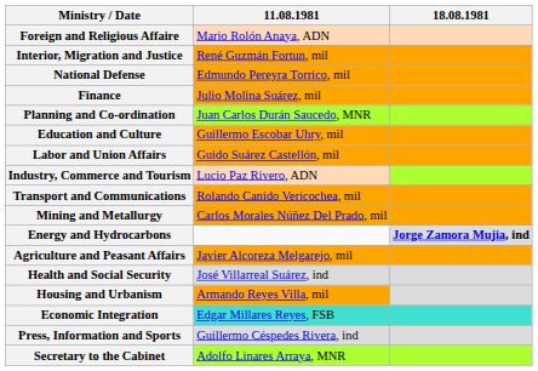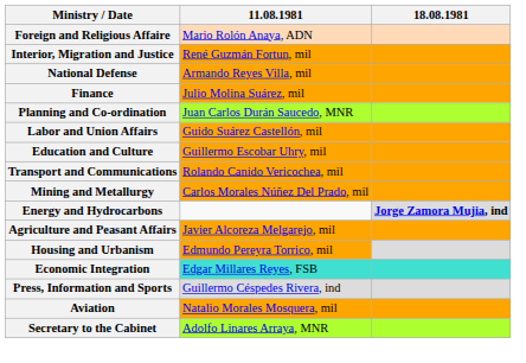National Defense | 11.08.1981: Edmundo Pereyra Torrico, mil -> Armando Reyes Villa, mil
rows swapped: Education and Culture <-> Labor and Union Affairs
- row: Industry, Commerce and Tourism | Lucio Paz Rivero, ADN
- row: Health and Social Security | José Villarreal Suárez, ind
Housing and Urbanism | 11.08.1981: Armando Reyes Villa, mil -> Edmundo Pereyra Torrico, mil
+ row: Aviation | Natalio Morales Mosquera, mil
